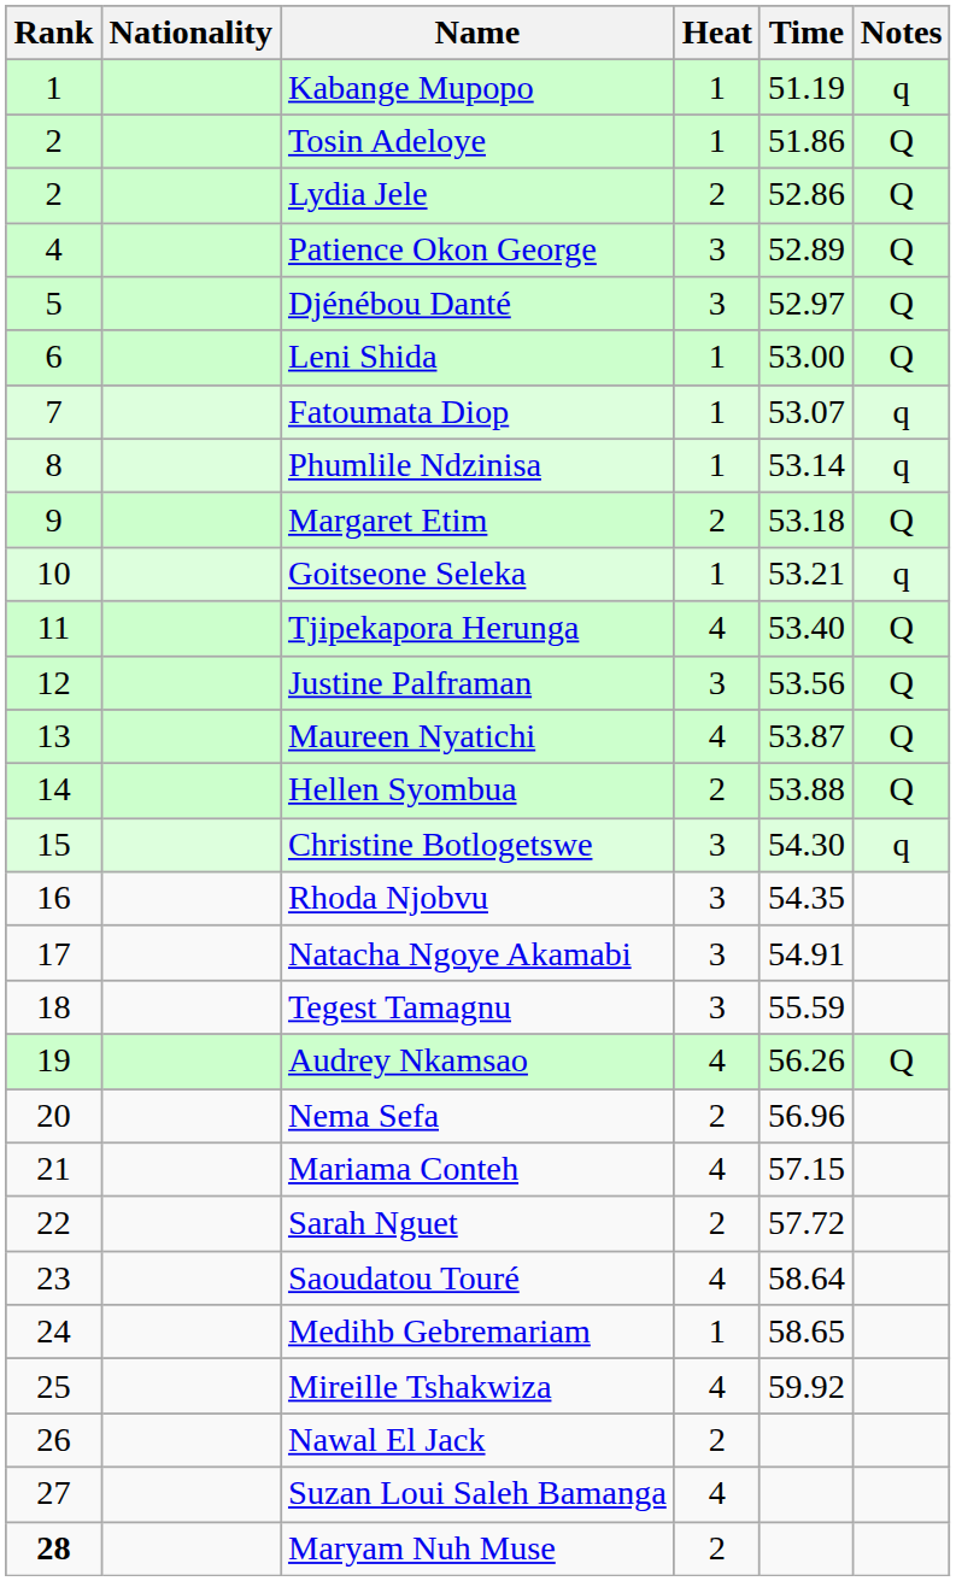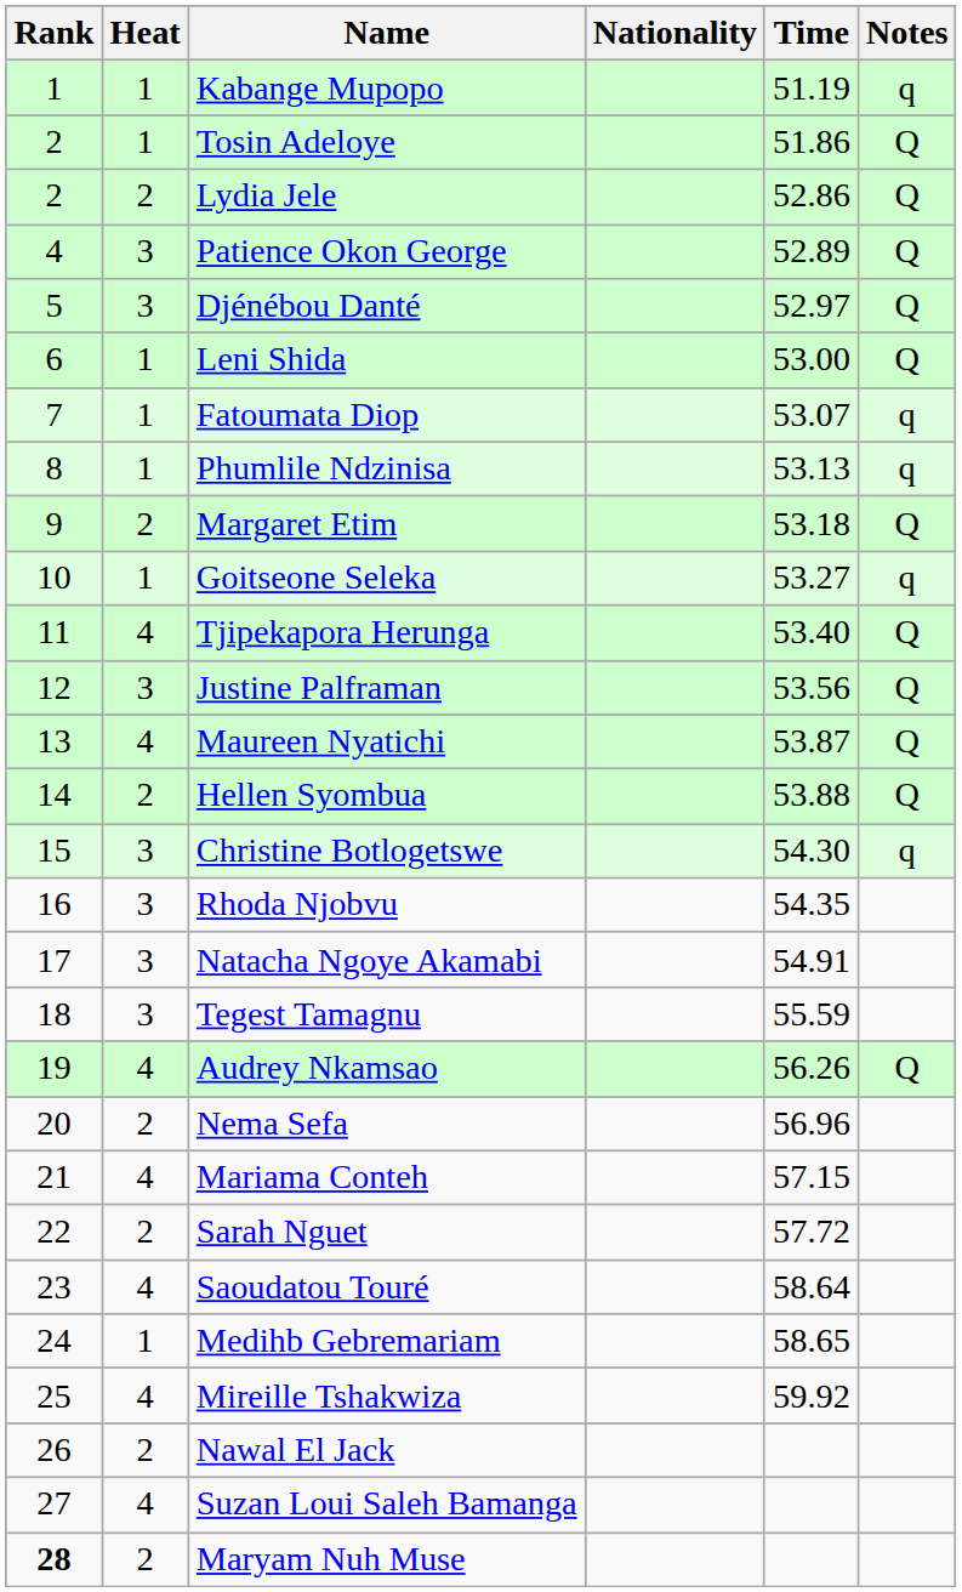columns swapped: Heat <-> Nationality
Phumlile Ndzinisa | Time: 53.14 -> 53.13
Goitseone Seleka | Time: 53.21 -> 53.27
